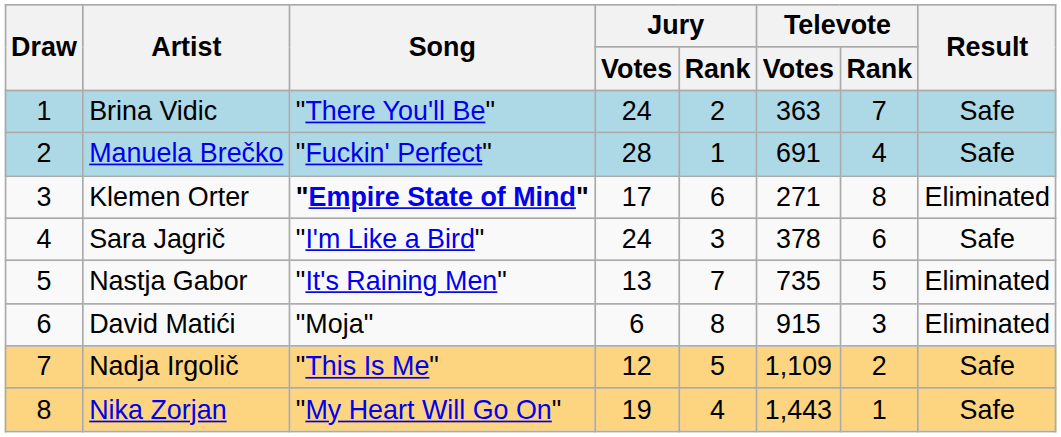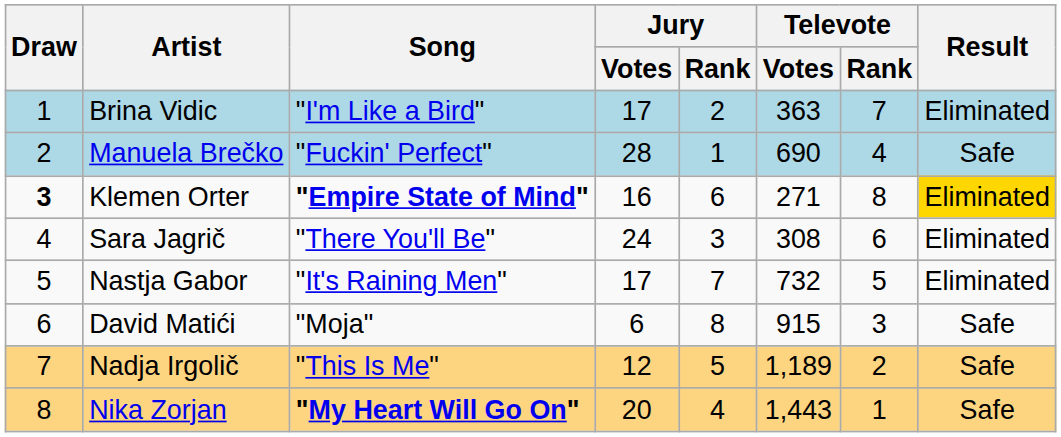Brina Vidic | Song: "There You'll Be" -> "I'm Like a Bird"
Brina Vidic | Jury / Votes: 24 -> 17
Brina Vidic | Result: Safe -> Eliminated
Manuela Brečko | Televote / Votes: 691 -> 690
Klemen Orter | Draw: normal -> bold
Klemen Orter | Jury / Votes: 17 -> 16
Klemen Orter | Result: no background -> gold background
Sara Jagrič | Song: "I'm Like a Bird" -> "There You'll Be"
Sara Jagrič | Televote / Votes: 378 -> 308
Sara Jagrič | Result: Safe -> Eliminated
Nastja Gabor | Jury / Votes: 13 -> 17
Nastja Gabor | Televote / Votes: 735 -> 732
David Matići | Result: Eliminated -> Safe
Nadja Irgolič | Televote / Votes: 1,109 -> 1,189
Nika Zorjan | Song: normal -> bold
Nika Zorjan | Jury / Votes: 19 -> 20
